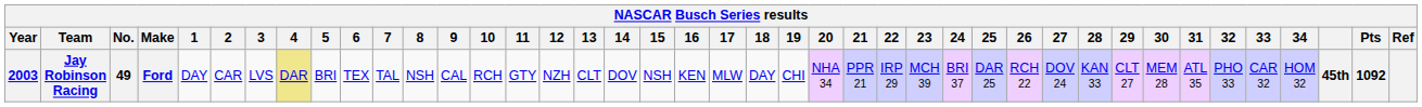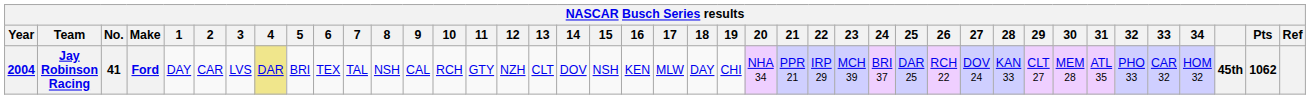Jay Robinson Racing | Year: 2003 -> 2004
Jay Robinson Racing | No.: 49 -> 41
Jay Robinson Racing | Pts: 1092 -> 1062
